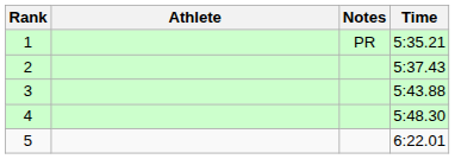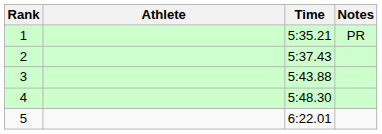columns swapped: Time <-> Notes
